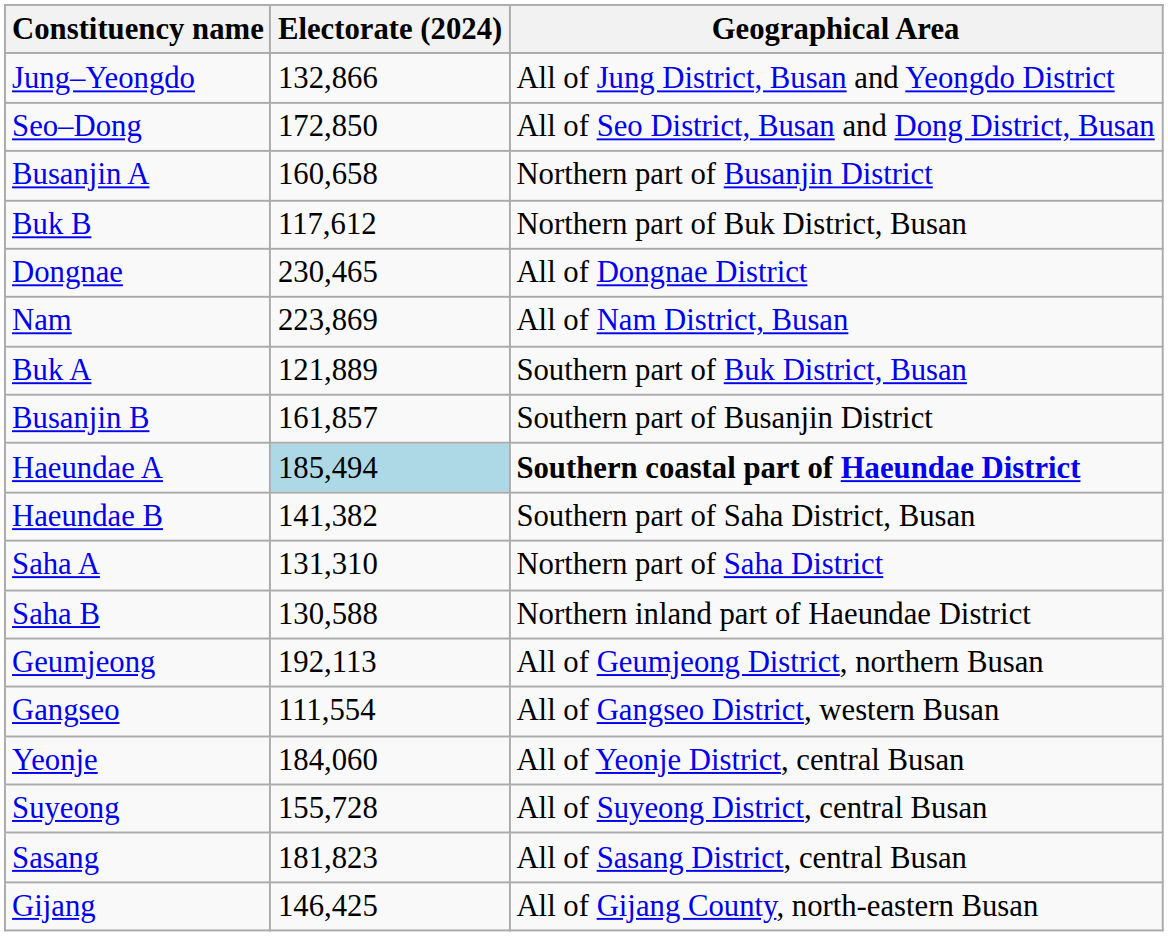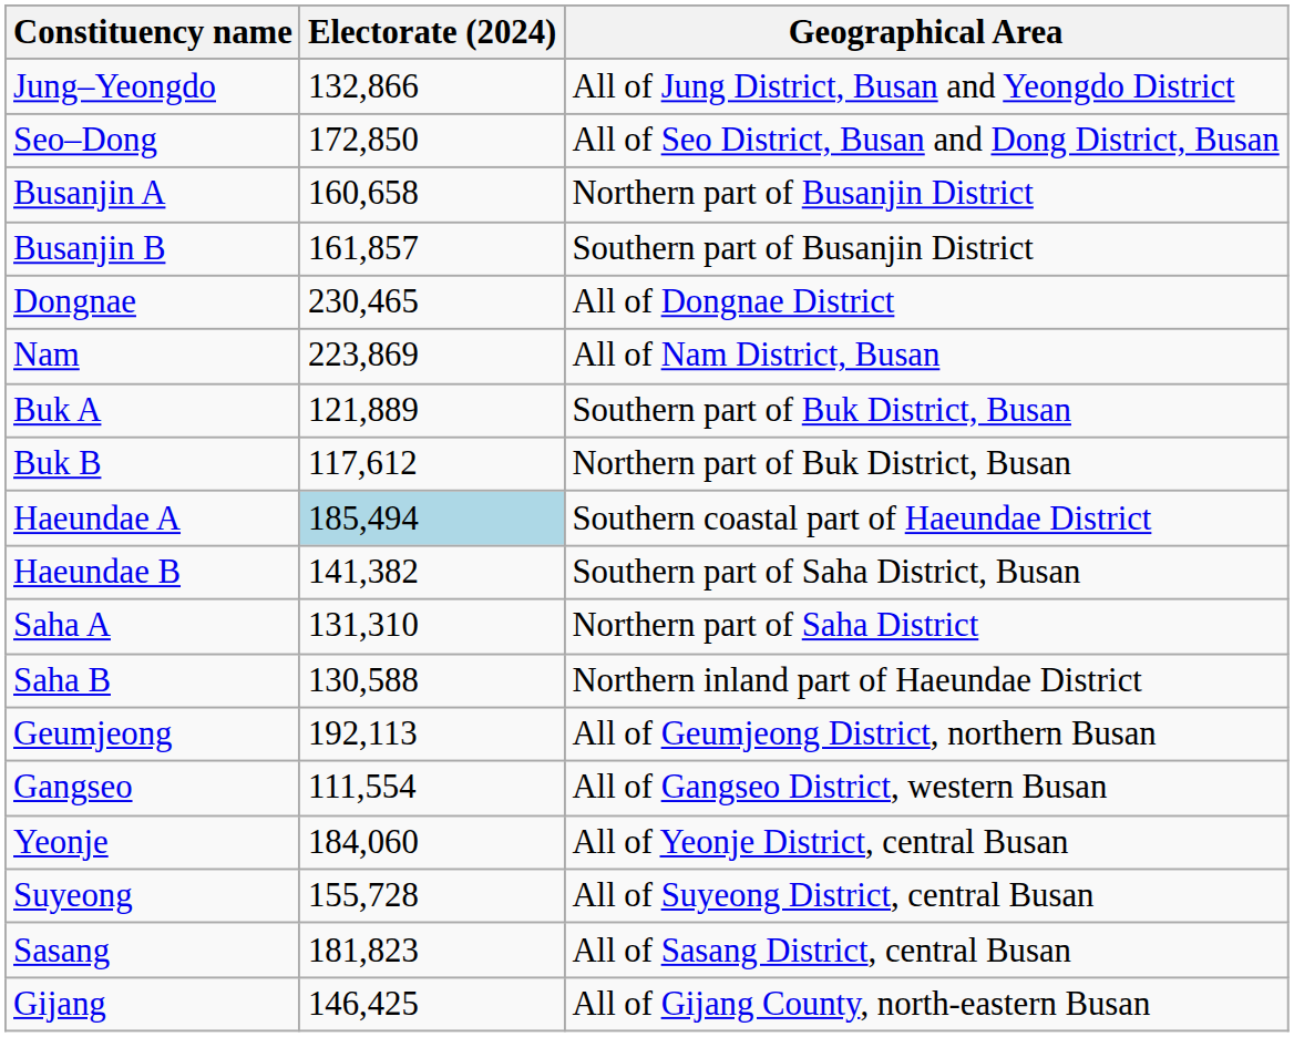rows swapped: Busanjin B <-> Buk B
Haeundae A | Geographical Area: bold -> normal
